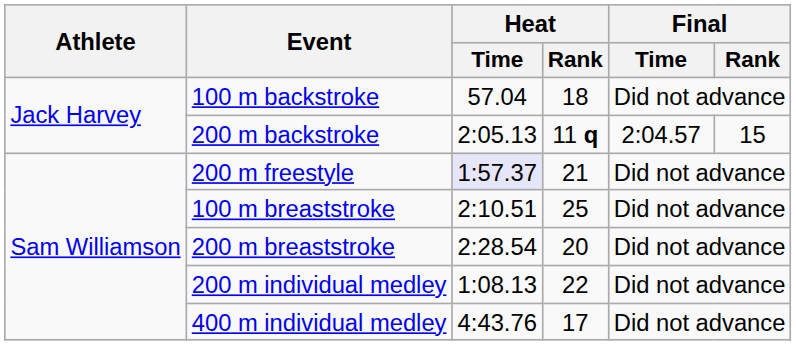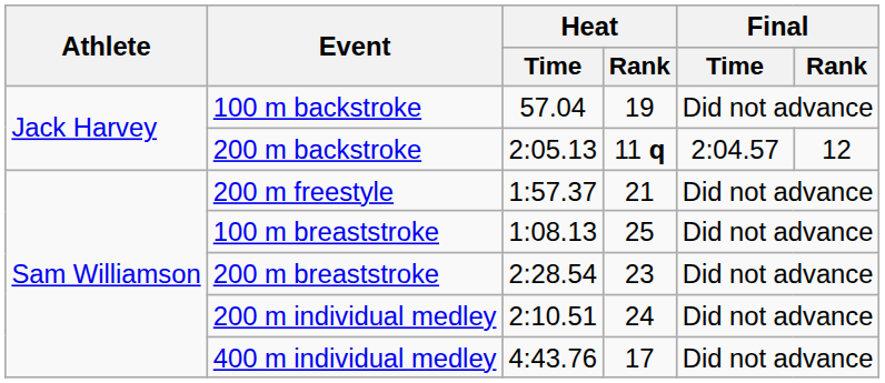100 m backstroke | Heat / Rank: 18 -> 19
200 m backstroke | Final / Rank: 15 -> 12
200 m freestyle | Heat / Time: lavender background -> no background
100 m breaststroke | Heat / Time: 2:10.51 -> 1:08.13
200 m breaststroke | Heat / Rank: 20 -> 23
200 m individual medley | Heat / Time: 1:08.13 -> 2:10.51
200 m individual medley | Heat / Rank: 22 -> 24
